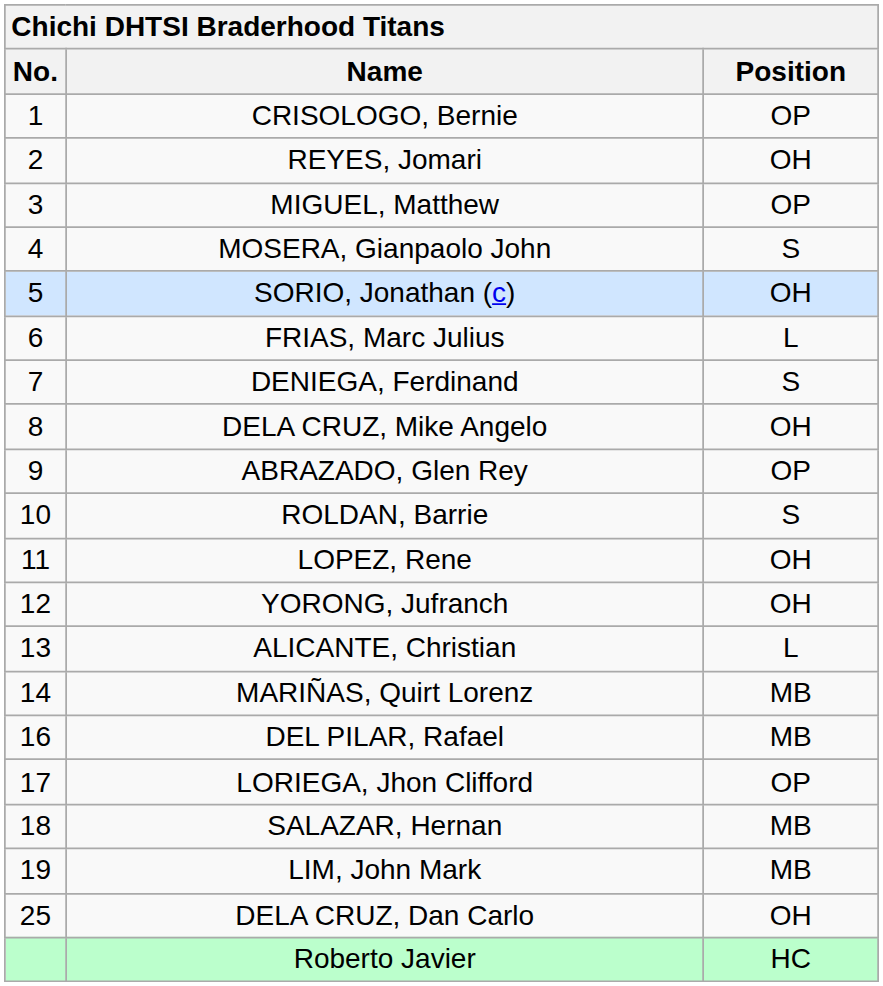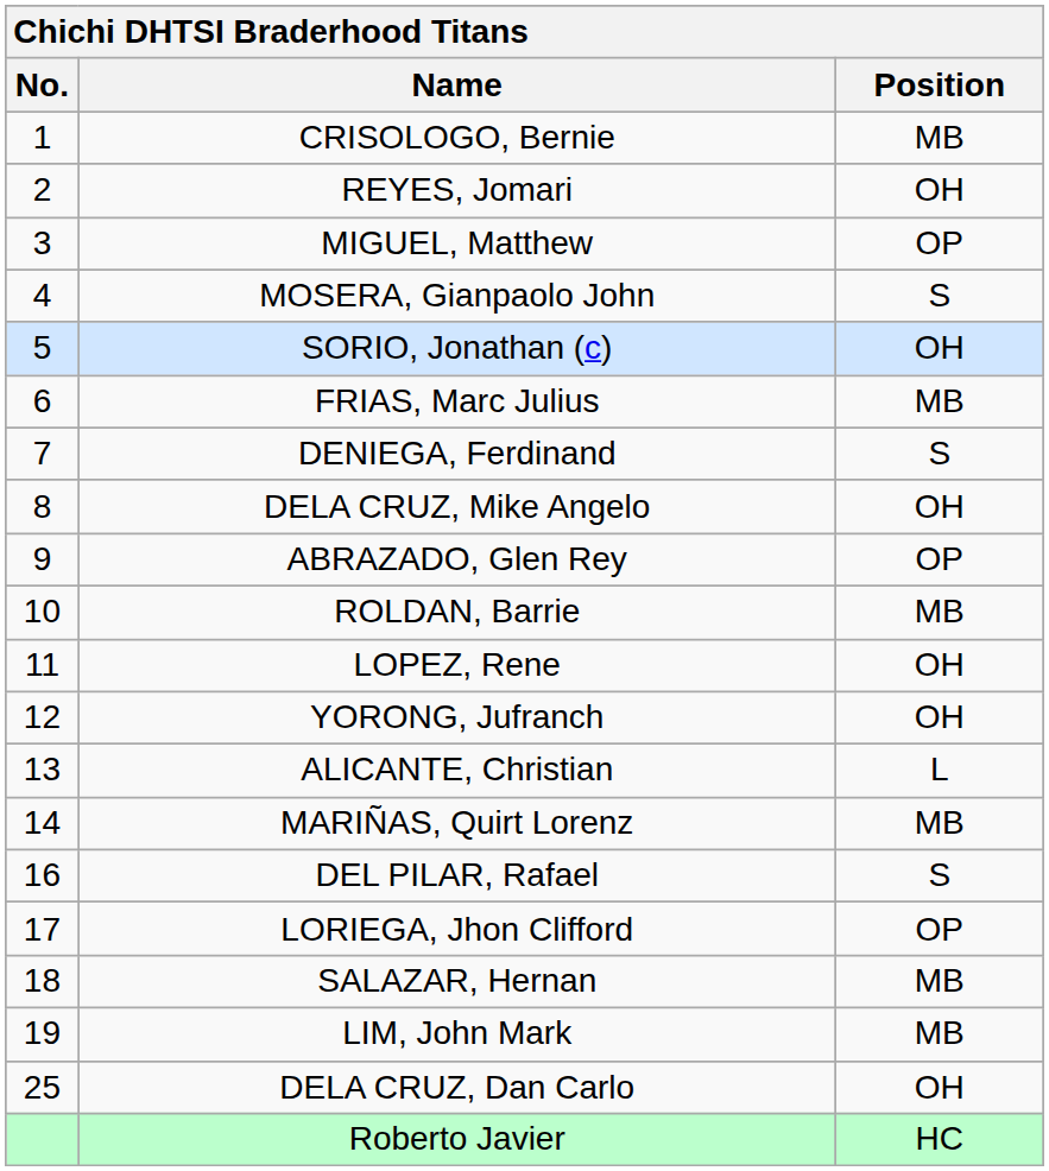CRISOLOGO, Bernie | Position: OP -> MB
FRIAS, Marc Julius | Position: L -> MB
ROLDAN, Barrie | Position: S -> MB
DEL PILAR, Rafael | Position: MB -> S
